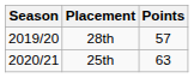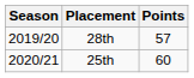25th | Points: 63 -> 60
